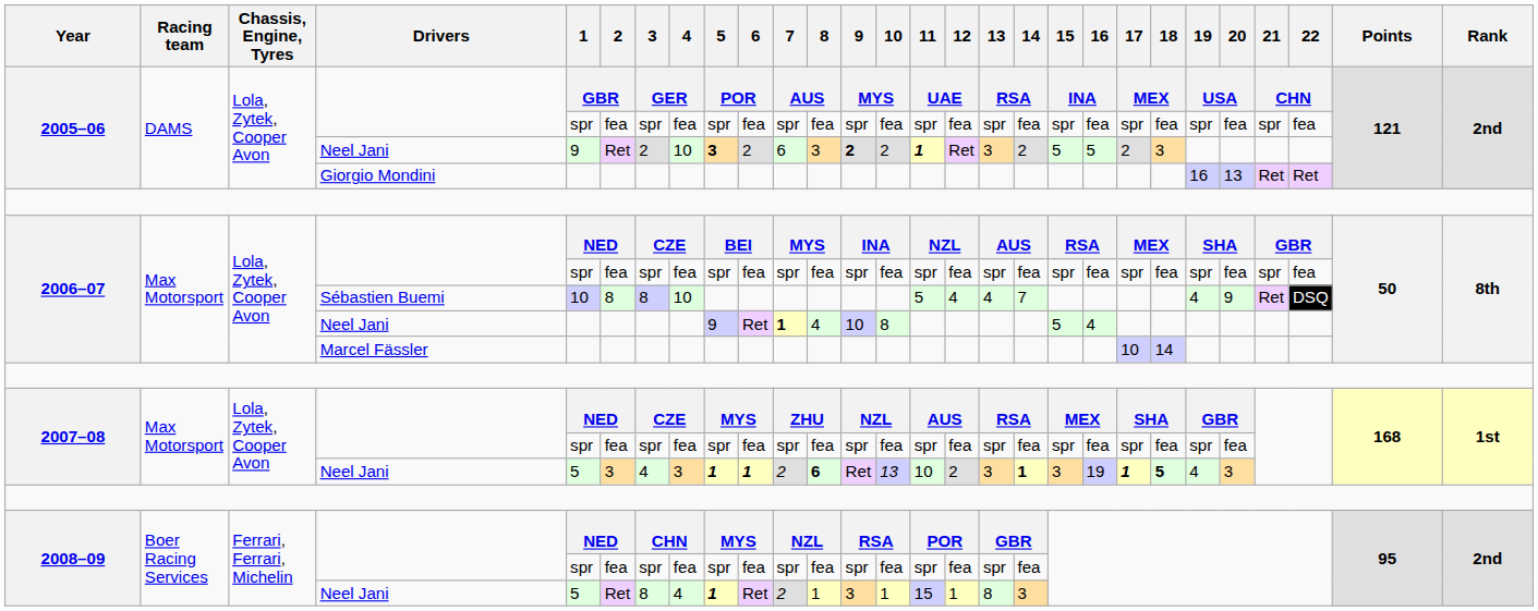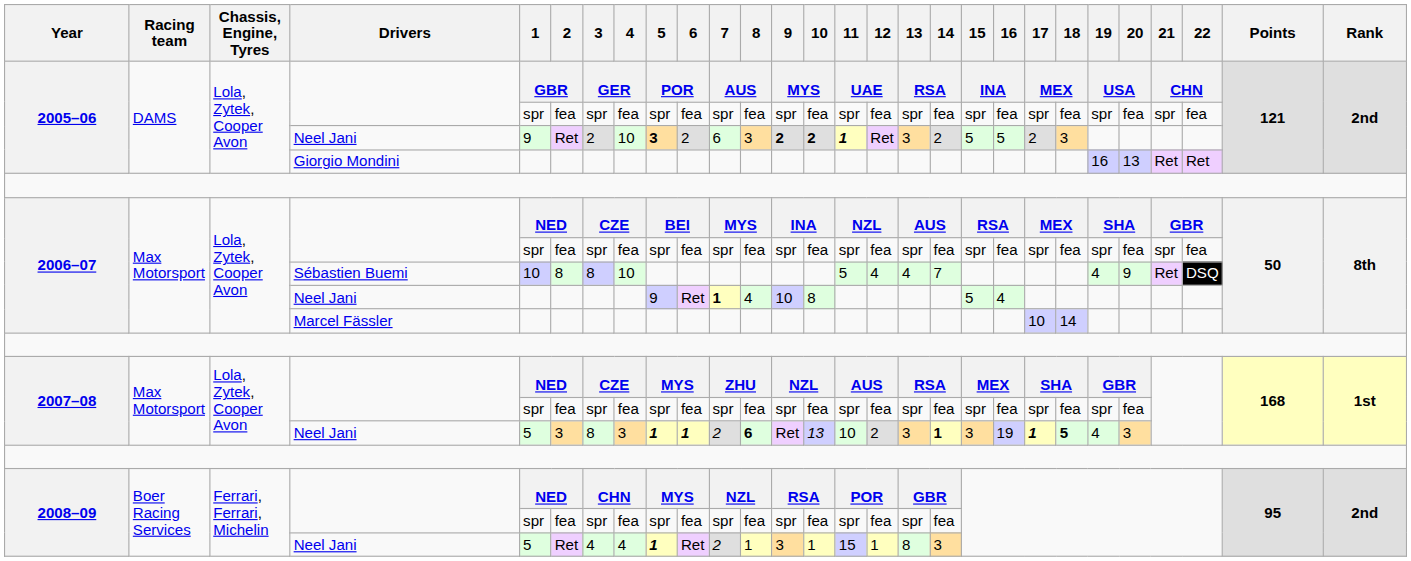2005–06 / Neel Jani | 10: normal -> bold
2007–08 / Neel Jani | 3: 4 -> 8
2008–09 / Neel Jani | 3: 8 -> 4
